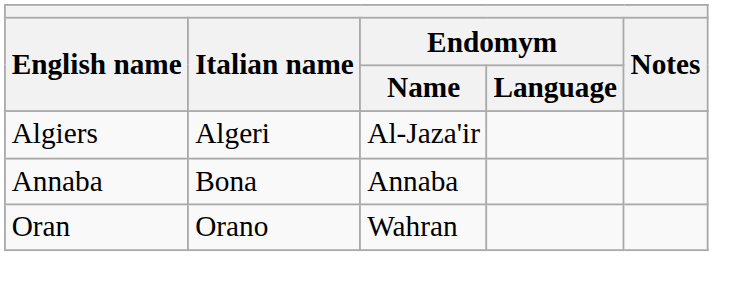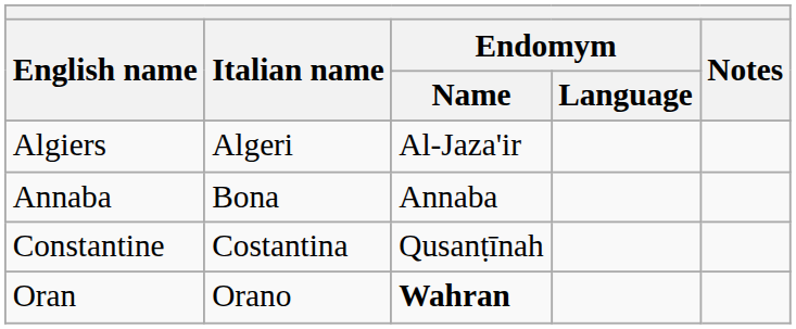+ row: Constantine | Costantina | Qusanṭīnah
Oran | Endomym / Name: normal -> bold
